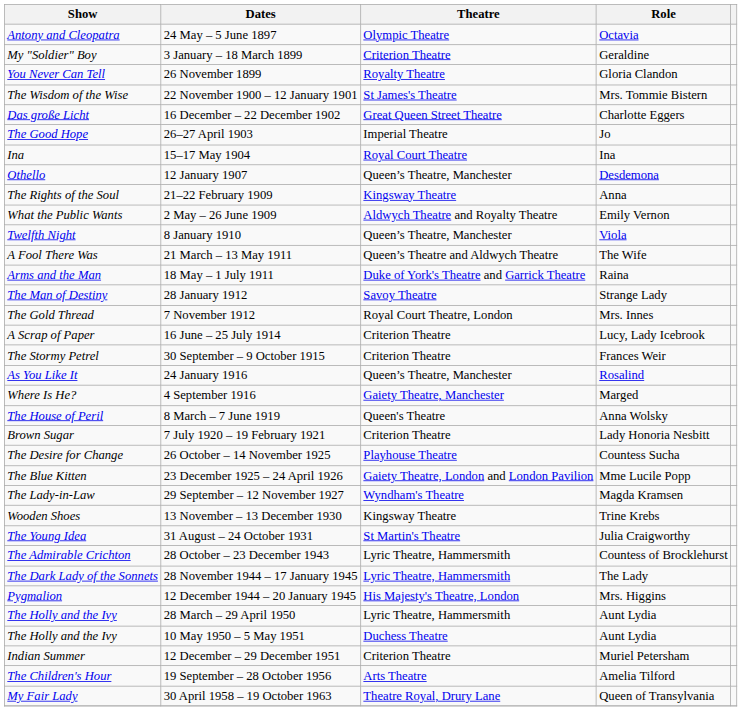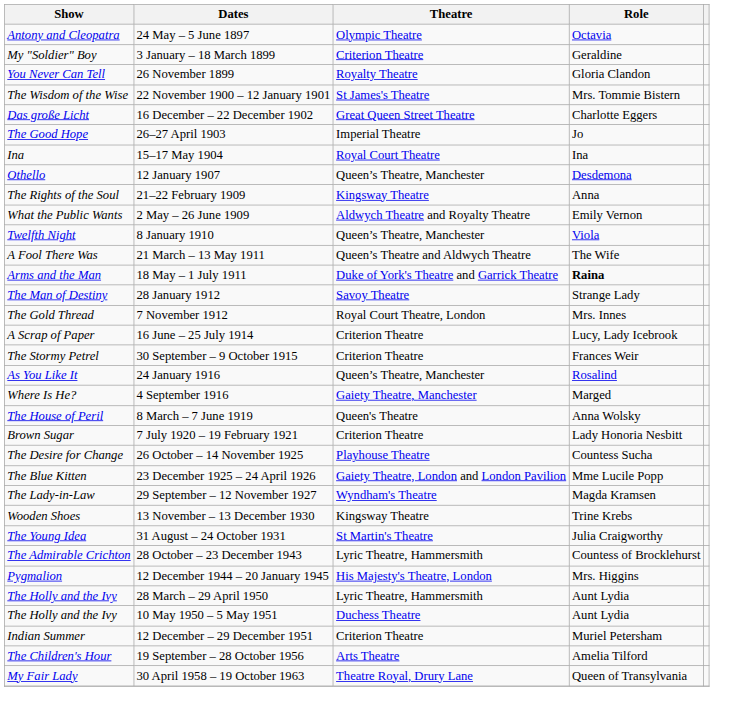18 May – 1 July 1911 | Role: normal -> bold
- row: The Dark Lady of the Sonnets | 28 November 1944 – 17 January 1945 | Lyric Theatre, Hammersmith | The Lady
